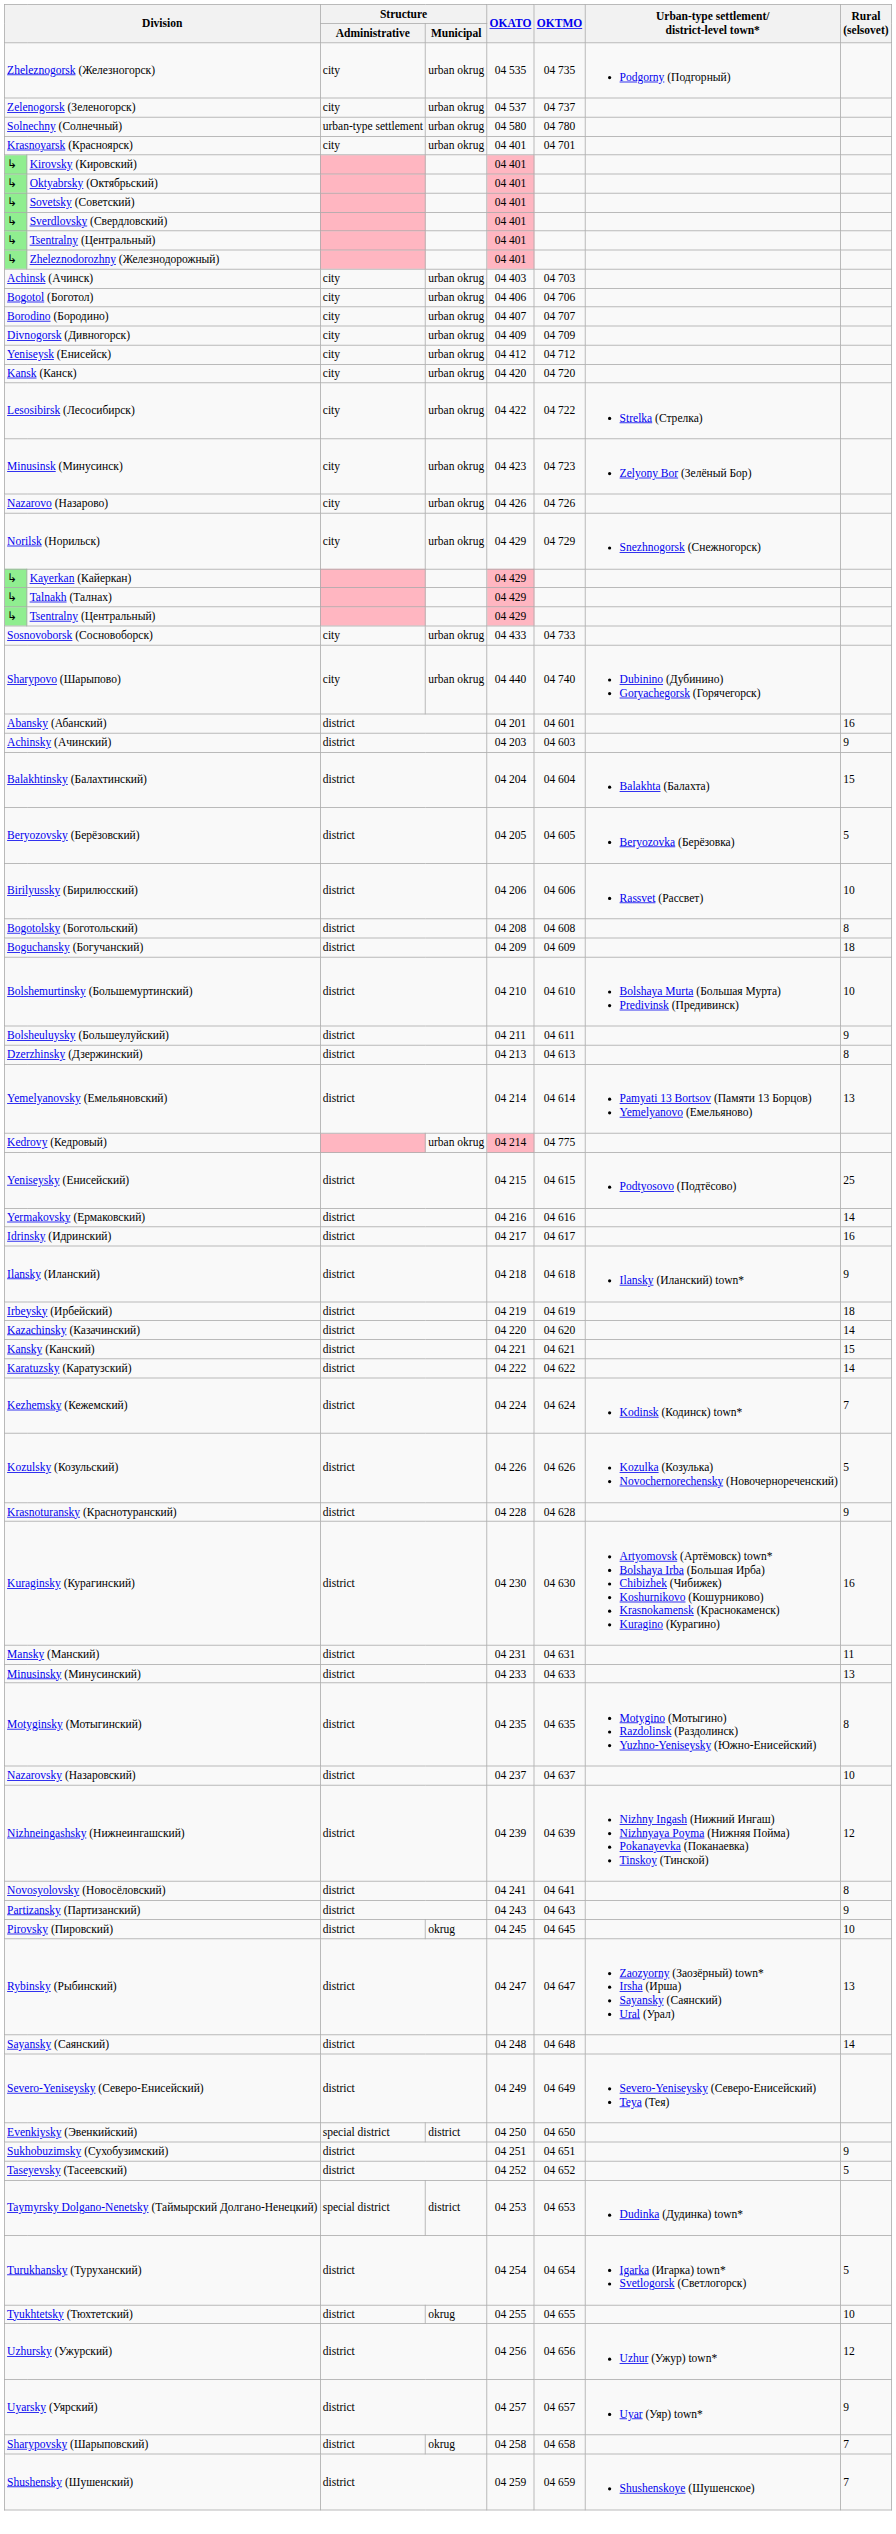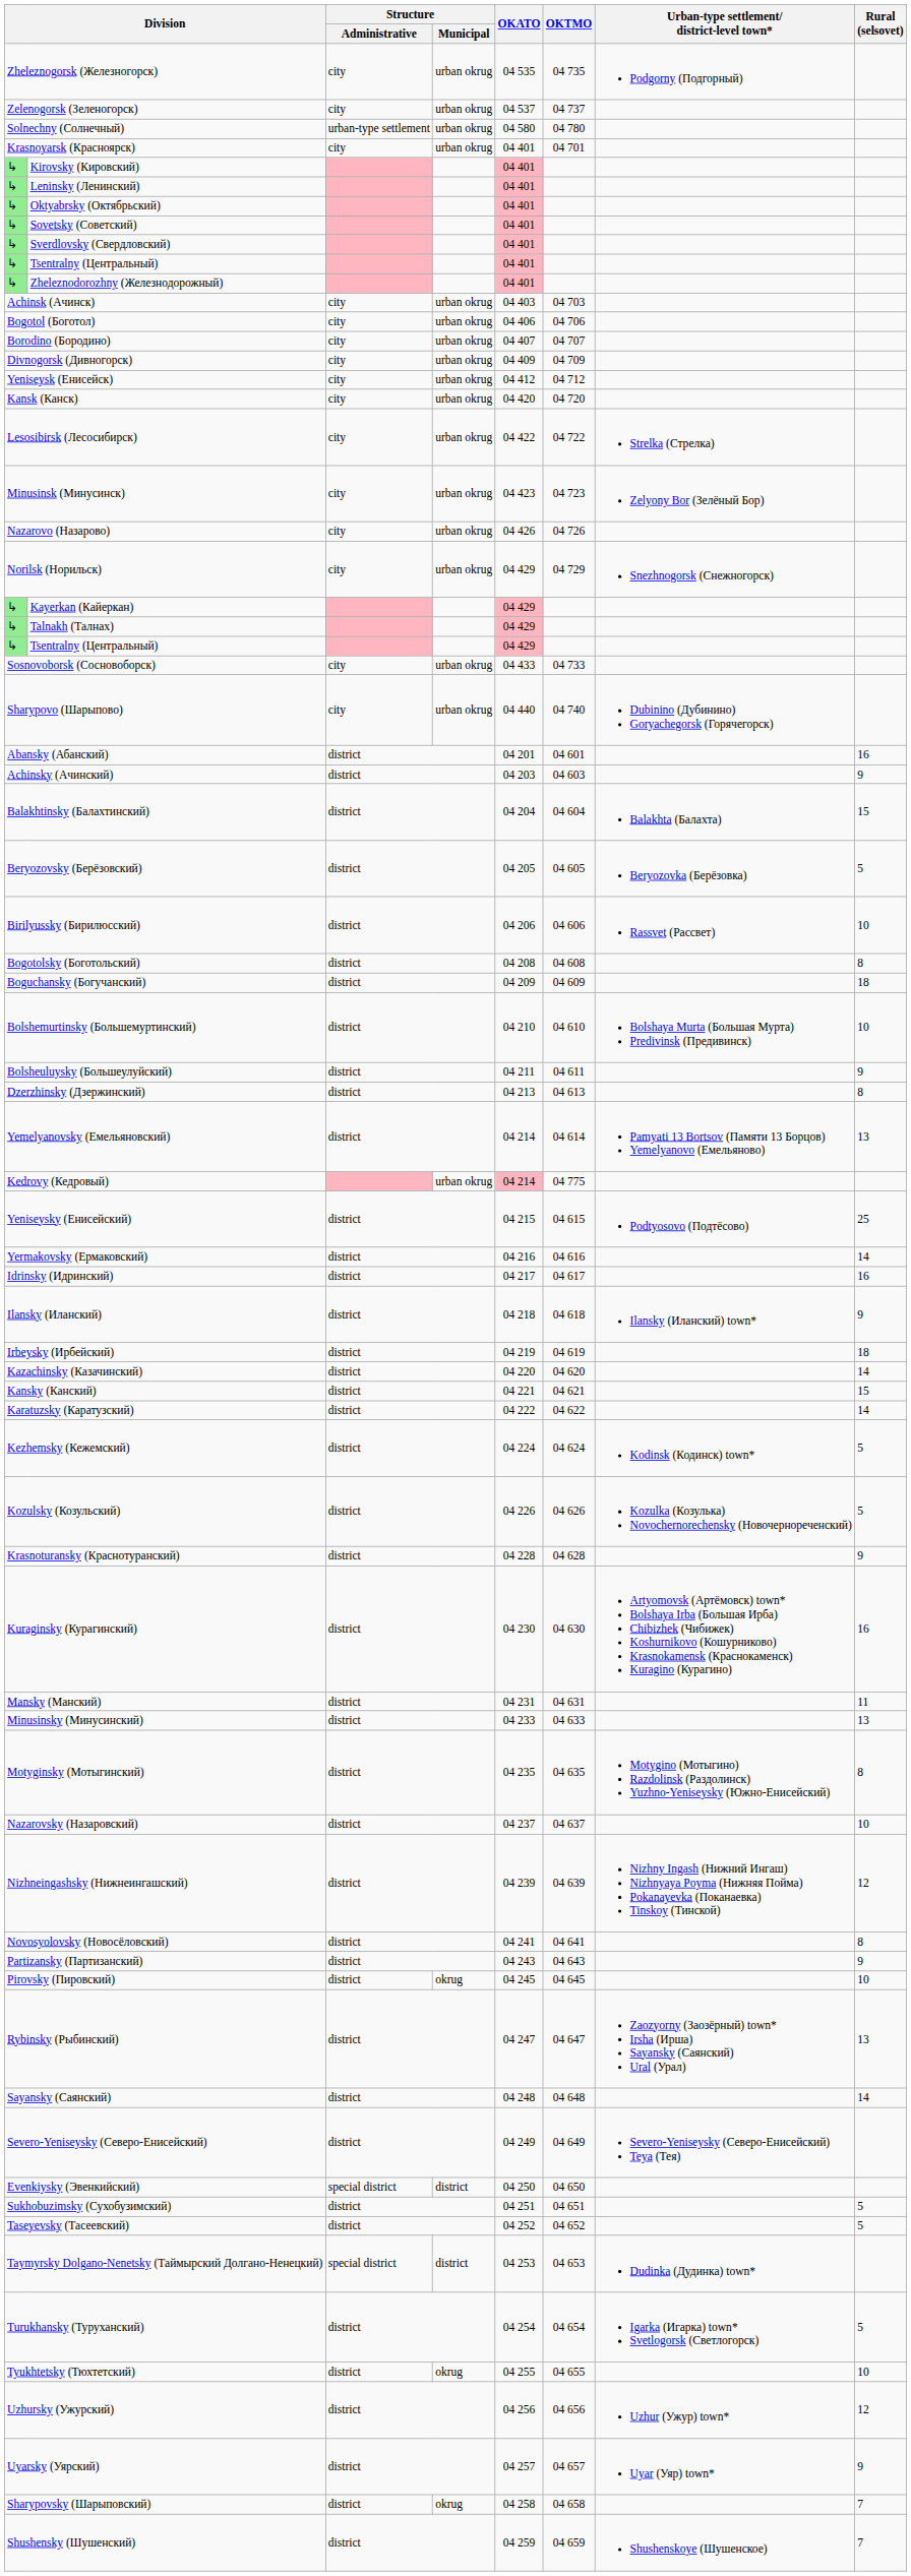+ row: ↳ | Leninsky (Ленинский) | 04 401
Kezhemsky (Кежемский) | Rural (selsovet): 7 -> 5
Sukhobuzimsky (Сухобузимский) | Rural (selsovet): 9 -> 5
